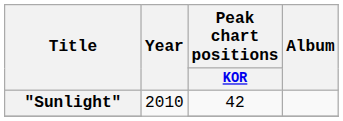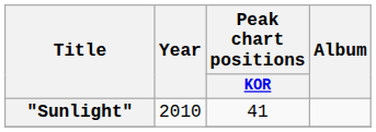"Sunlight" | Peak chart positions / KOR: 42 -> 41
